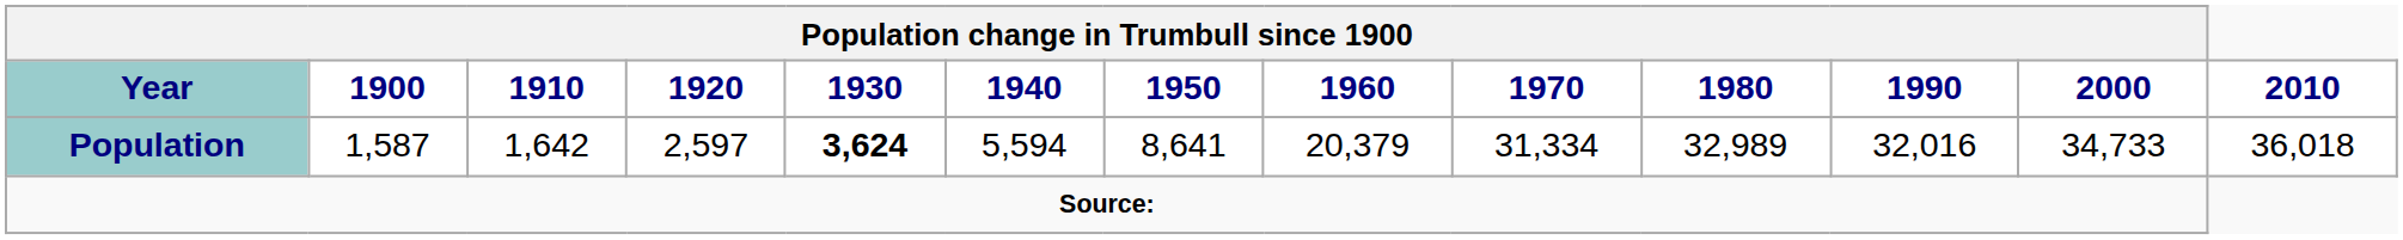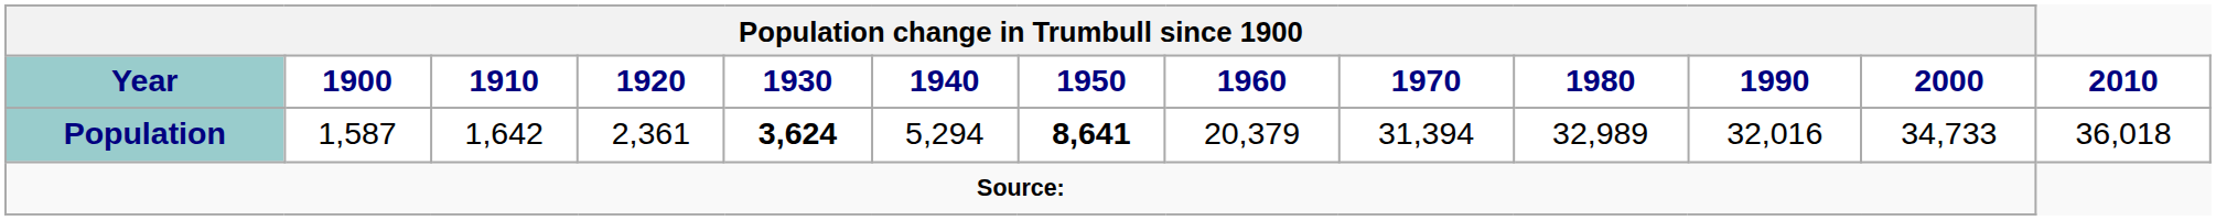Population | Population change in Trumbull since 1900 / 1920: 2,597 -> 2,361
Population | Population change in Trumbull since 1900 / 1940: 5,594 -> 5,294
Population | Population change in Trumbull since 1900 / 1950: normal -> bold
Population | Population change in Trumbull since 1900 / 1970: 31,334 -> 31,394
